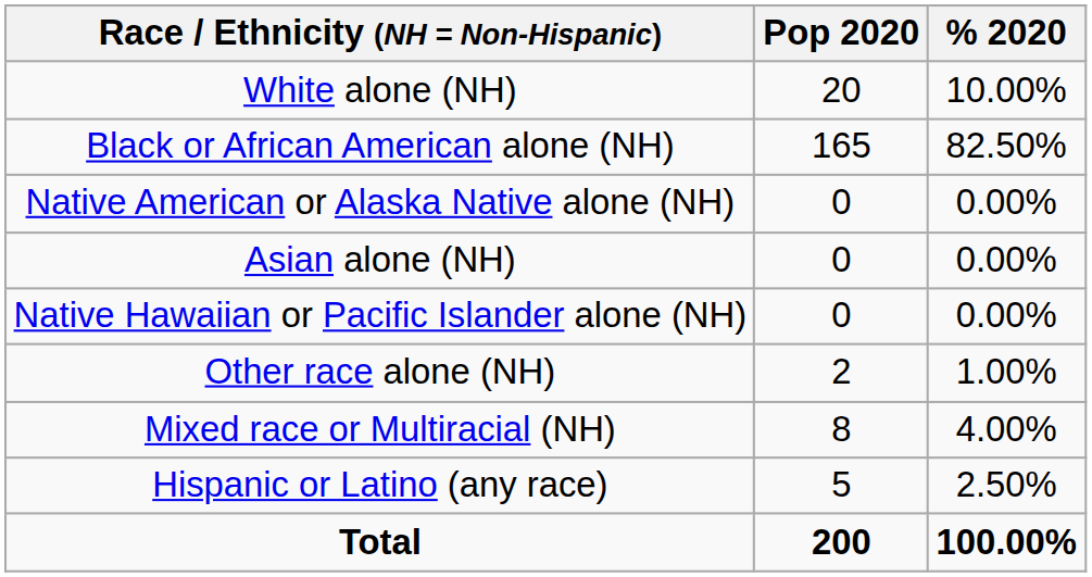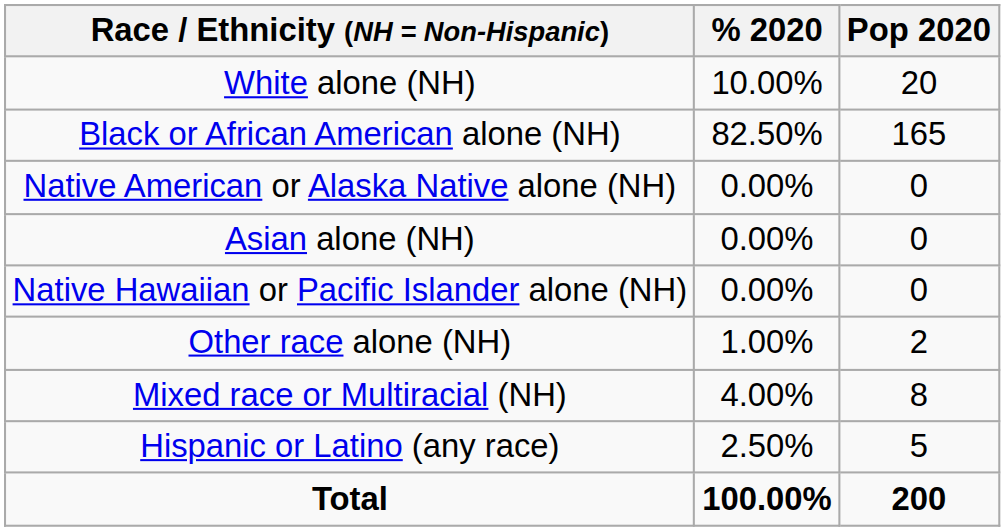columns swapped: Pop 2020 <-> % 2020
